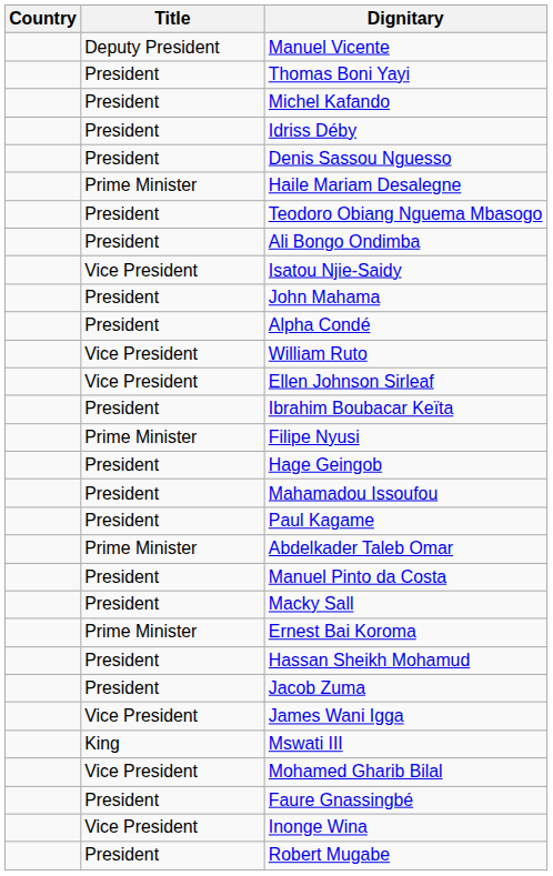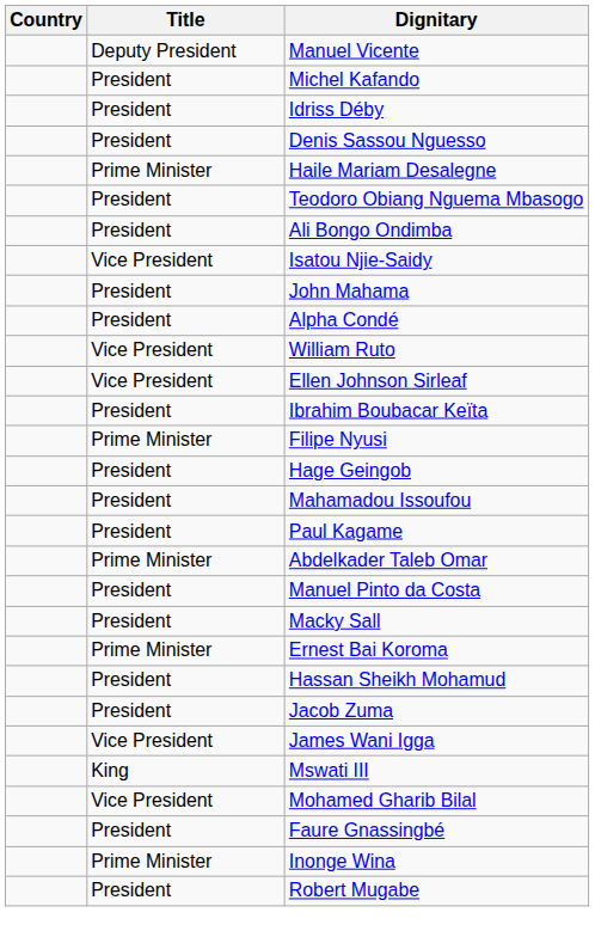- row: President | Thomas Boni Yayi
Inonge Wina | Title: Vice President -> Prime Minister
